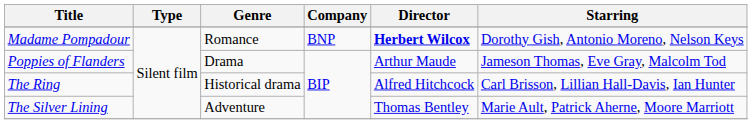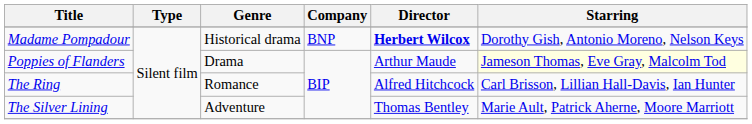Madame Pompadour | Genre: Romance -> Historical drama
Poppies of Flanders | Starring: no background -> lightyellow background
The Ring | Genre: Historical drama -> Romance
